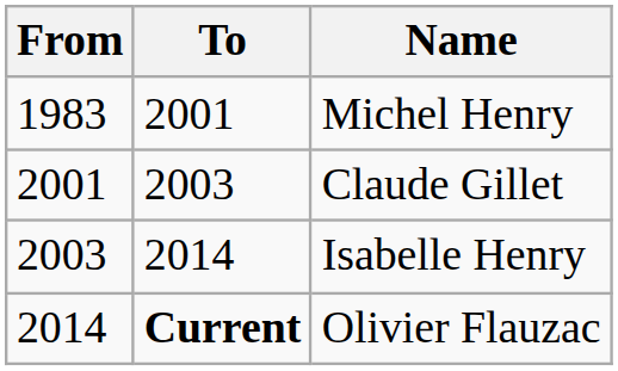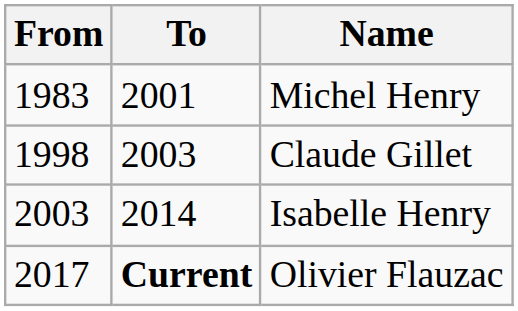Claude Gillet | From: 2001 -> 1998
Olivier Flauzac | From: 2014 -> 2017
